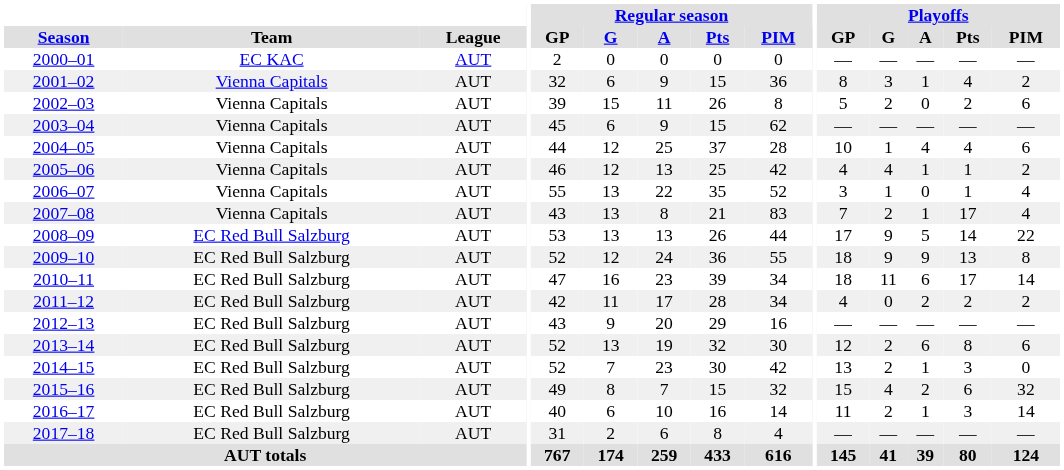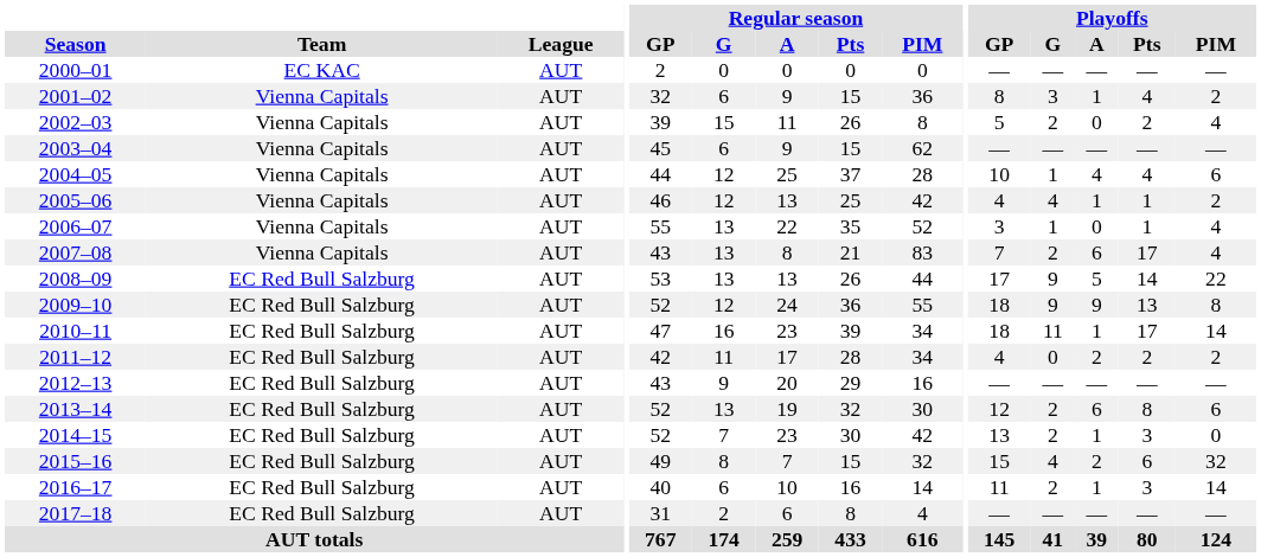2002–03 | Playoffs / PIM: 6 -> 4
2007–08 | Playoffs / A: 1 -> 6
2010–11 | Playoffs / A: 6 -> 1
